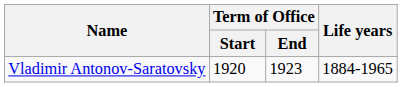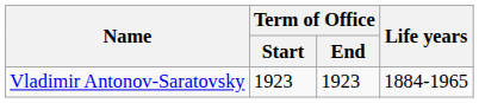Vladimir Antonov-Saratovsky | Term of Office / Start: 1920 -> 1923
